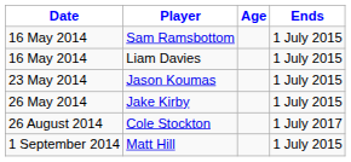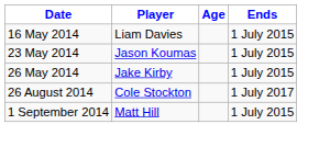- row: 16 May 2014 | Sam Ramsbottom | 1 July 2015
